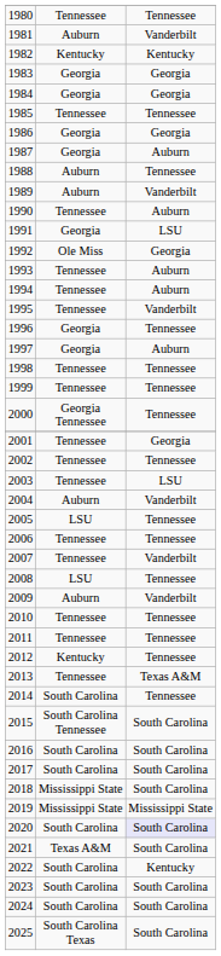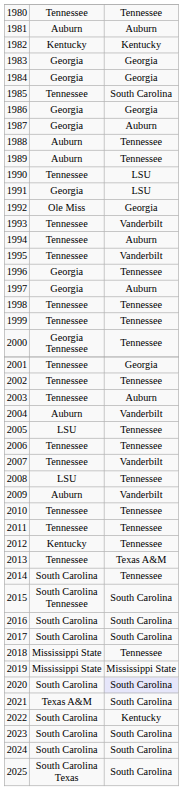1981 | column 3: Vanderbilt -> Auburn
1985 | column 3: Tennessee -> South Carolina
1989 | column 3: Vanderbilt -> Tennessee
1990 | column 3: Auburn -> LSU
1993 | column 3: Auburn -> Vanderbilt
2003 | column 3: LSU -> Auburn
2018 | column 3: South Carolina -> Tennessee
